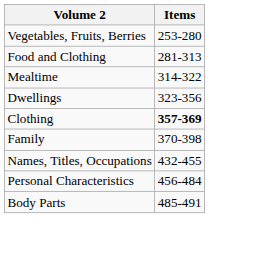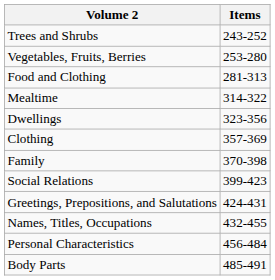+ row: Trees and Shrubs | 243-252
Clothing | Items: bold -> normal
+ row: Social Relations | 399-423
+ row: Greetings, Prepositions, and Salutations | 424-431
